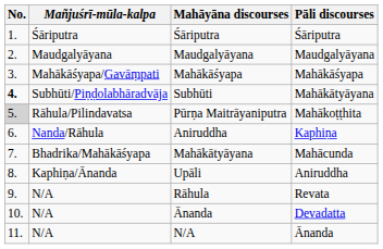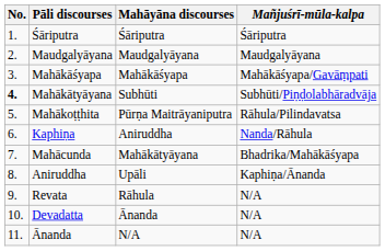columns swapped: Mañjuśrī-mūla-kalpa <-> Pāli discourses
Pūrṇa Maitrāyaniputra | No.: lightgrey background -> no background
